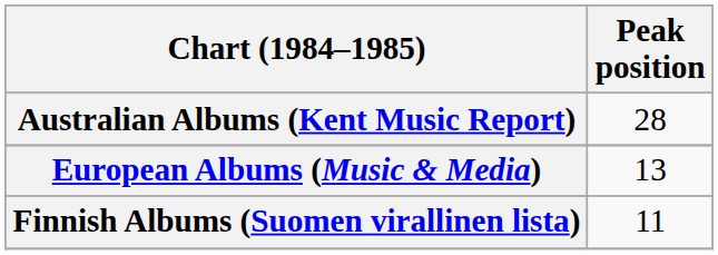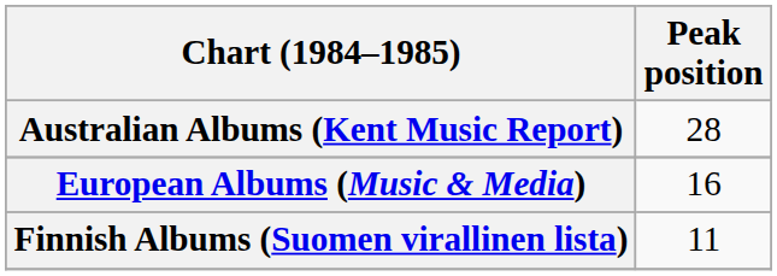European Albums (Music & Media) | Peak position: 13 -> 16
